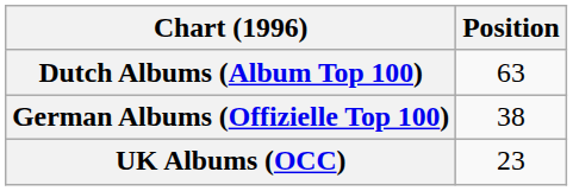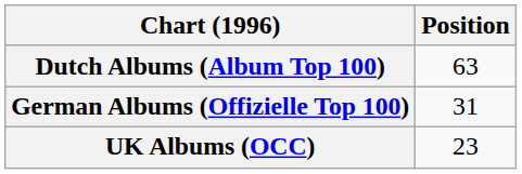German Albums (Offizielle Top 100) | Position: 38 -> 31
